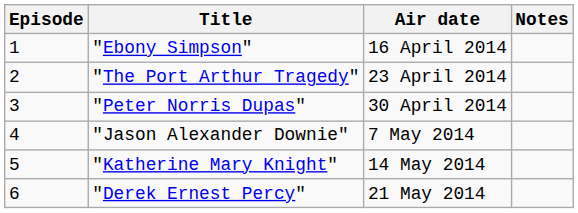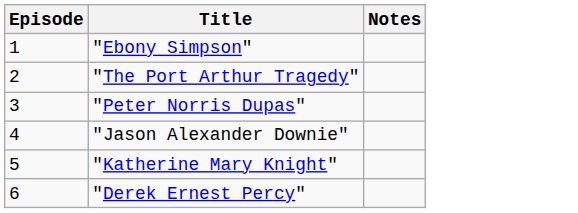- column: Air date | 16 April 2014 | 23 April 2014 | 30 April 2014 | 7 May 2014 | 14 May 2014 | 21 May 2014
